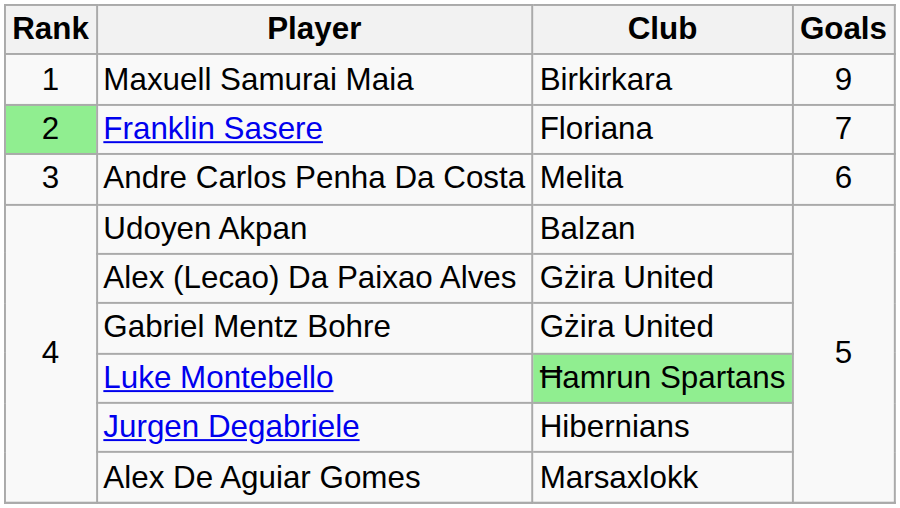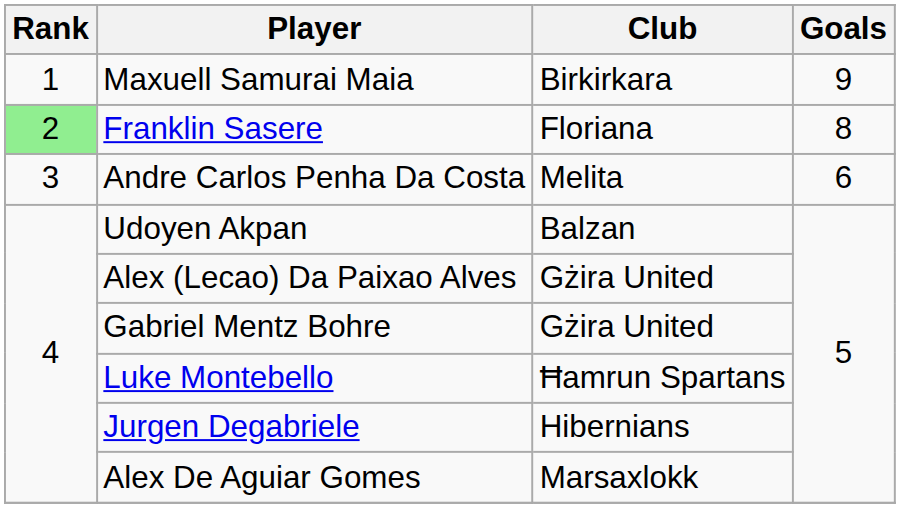Franklin Sasere | Goals: 7 -> 8
Luke Montebello | Club: lightgreen background -> no background
